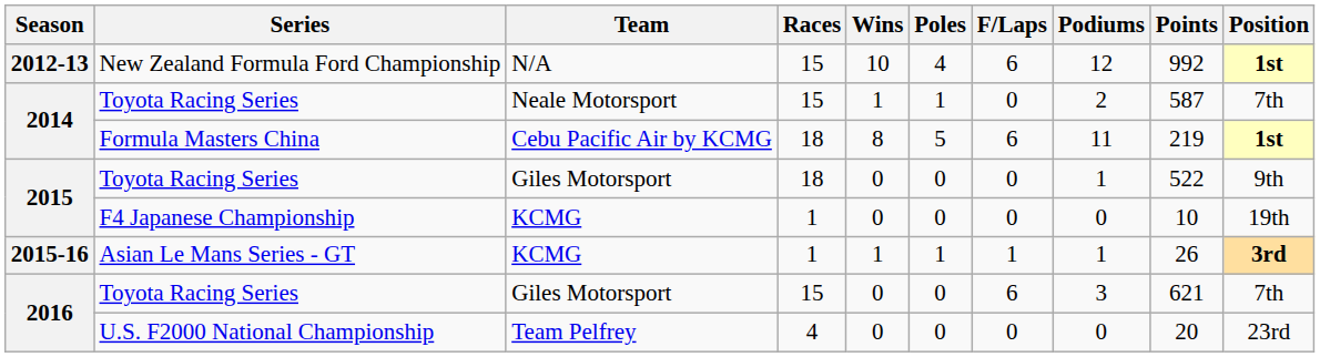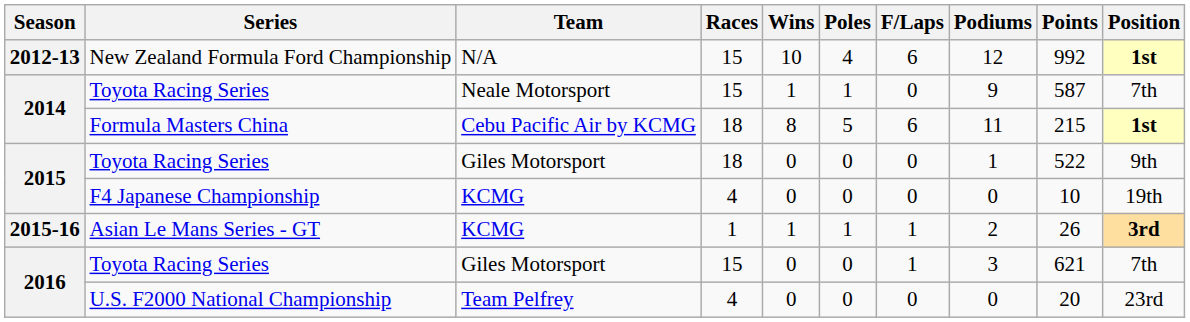2014 / Toyota Racing Series | Podiums: 2 -> 9
Formula Masters China | Points: 219 -> 215
F4 Japanese Championship | Races: 1 -> 4
Asian Le Mans Series - GT | Podiums: 1 -> 2
2016 / Toyota Racing Series | F/Laps: 6 -> 1
